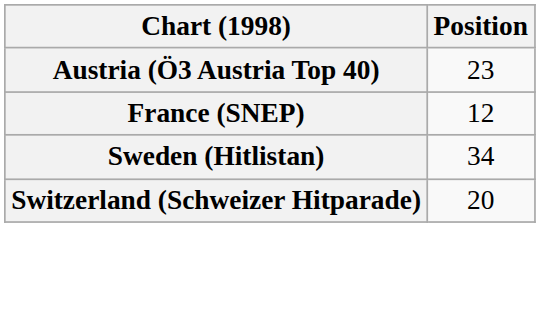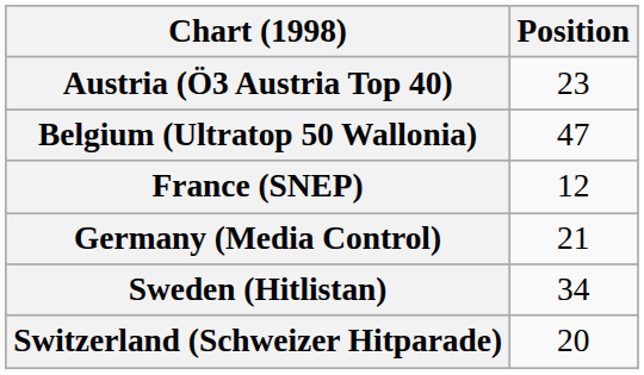+ row: Belgium (Ultratop 50 Wallonia) | 47
+ row: Germany (Media Control) | 21
